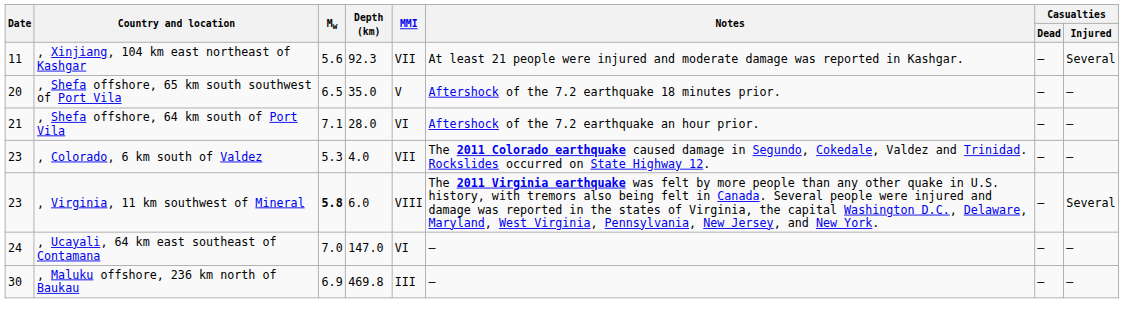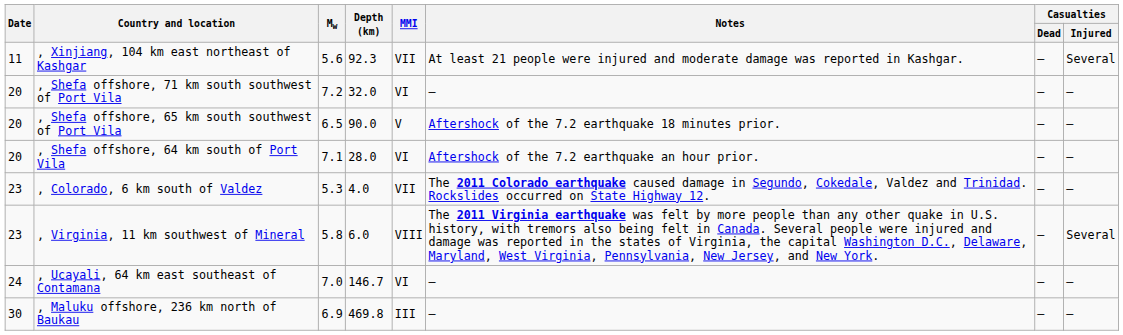+ row: 20 | , Shefa offshore, 71 km south southwest of Port Vila | 7.2 | 32.0 | VI | — | — | —
, Shefa offshore, 65 km south southwest of Port Vila | Depth (km): 35.0 -> 90.0
, Shefa offshore, 64 km south of Port Vila | Date: 21 -> 20
, Virginia, 11 km southwest of Mineral | Mw: bold -> normal
, Ucayali, 64 km east southeast of Contamana | Depth (km): 147.0 -> 146.7
